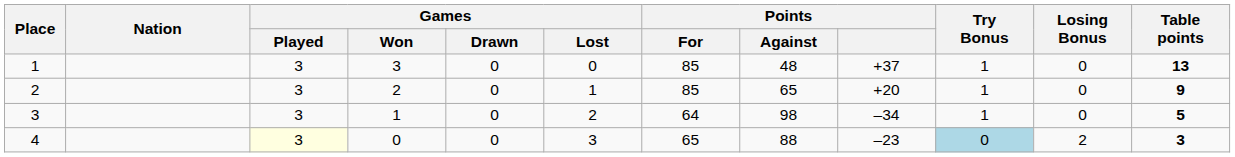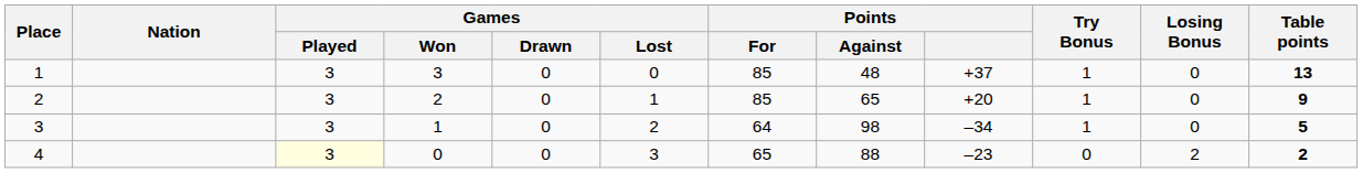4 | Try Bonus: lightblue background -> no background
4 | Table points: 3 -> 2
